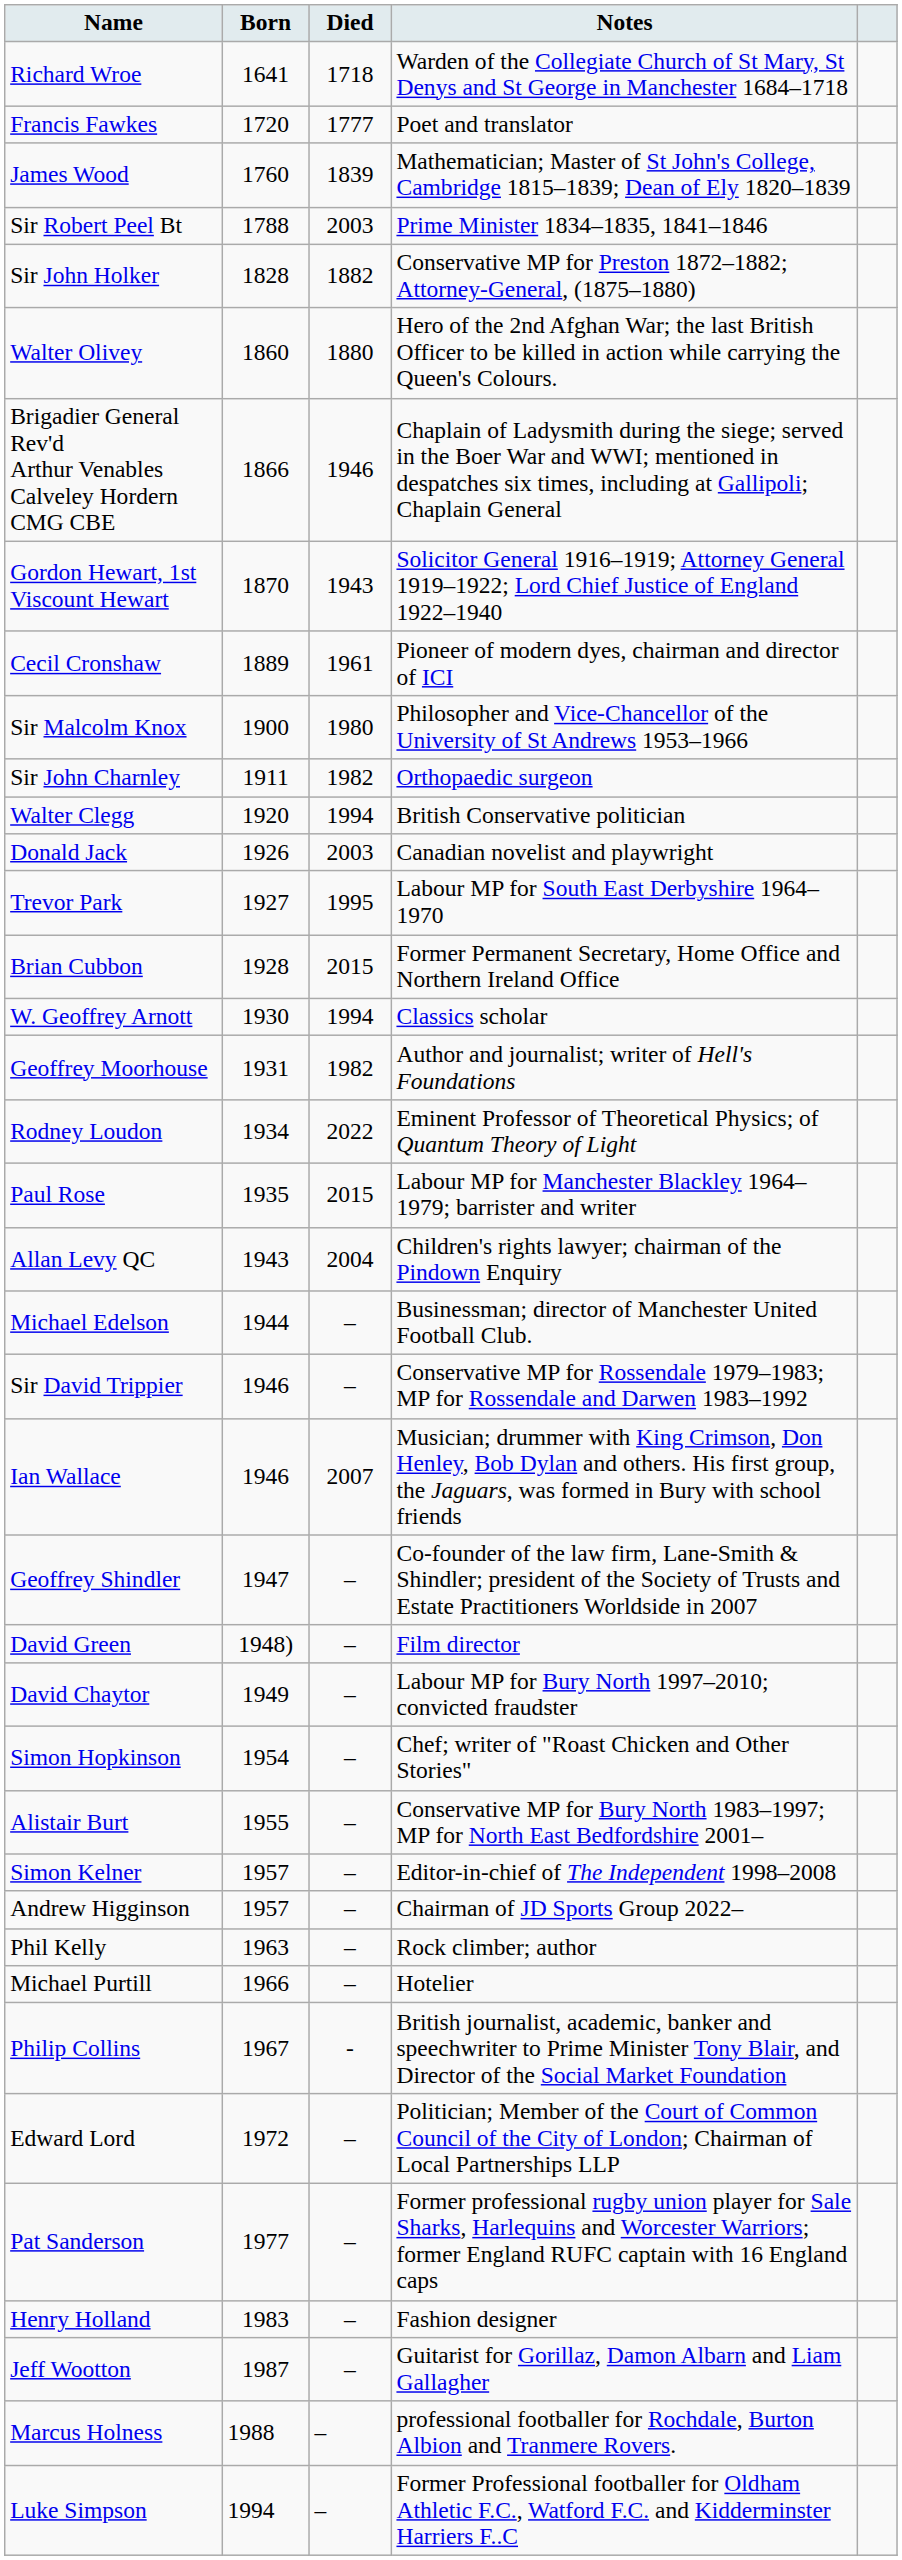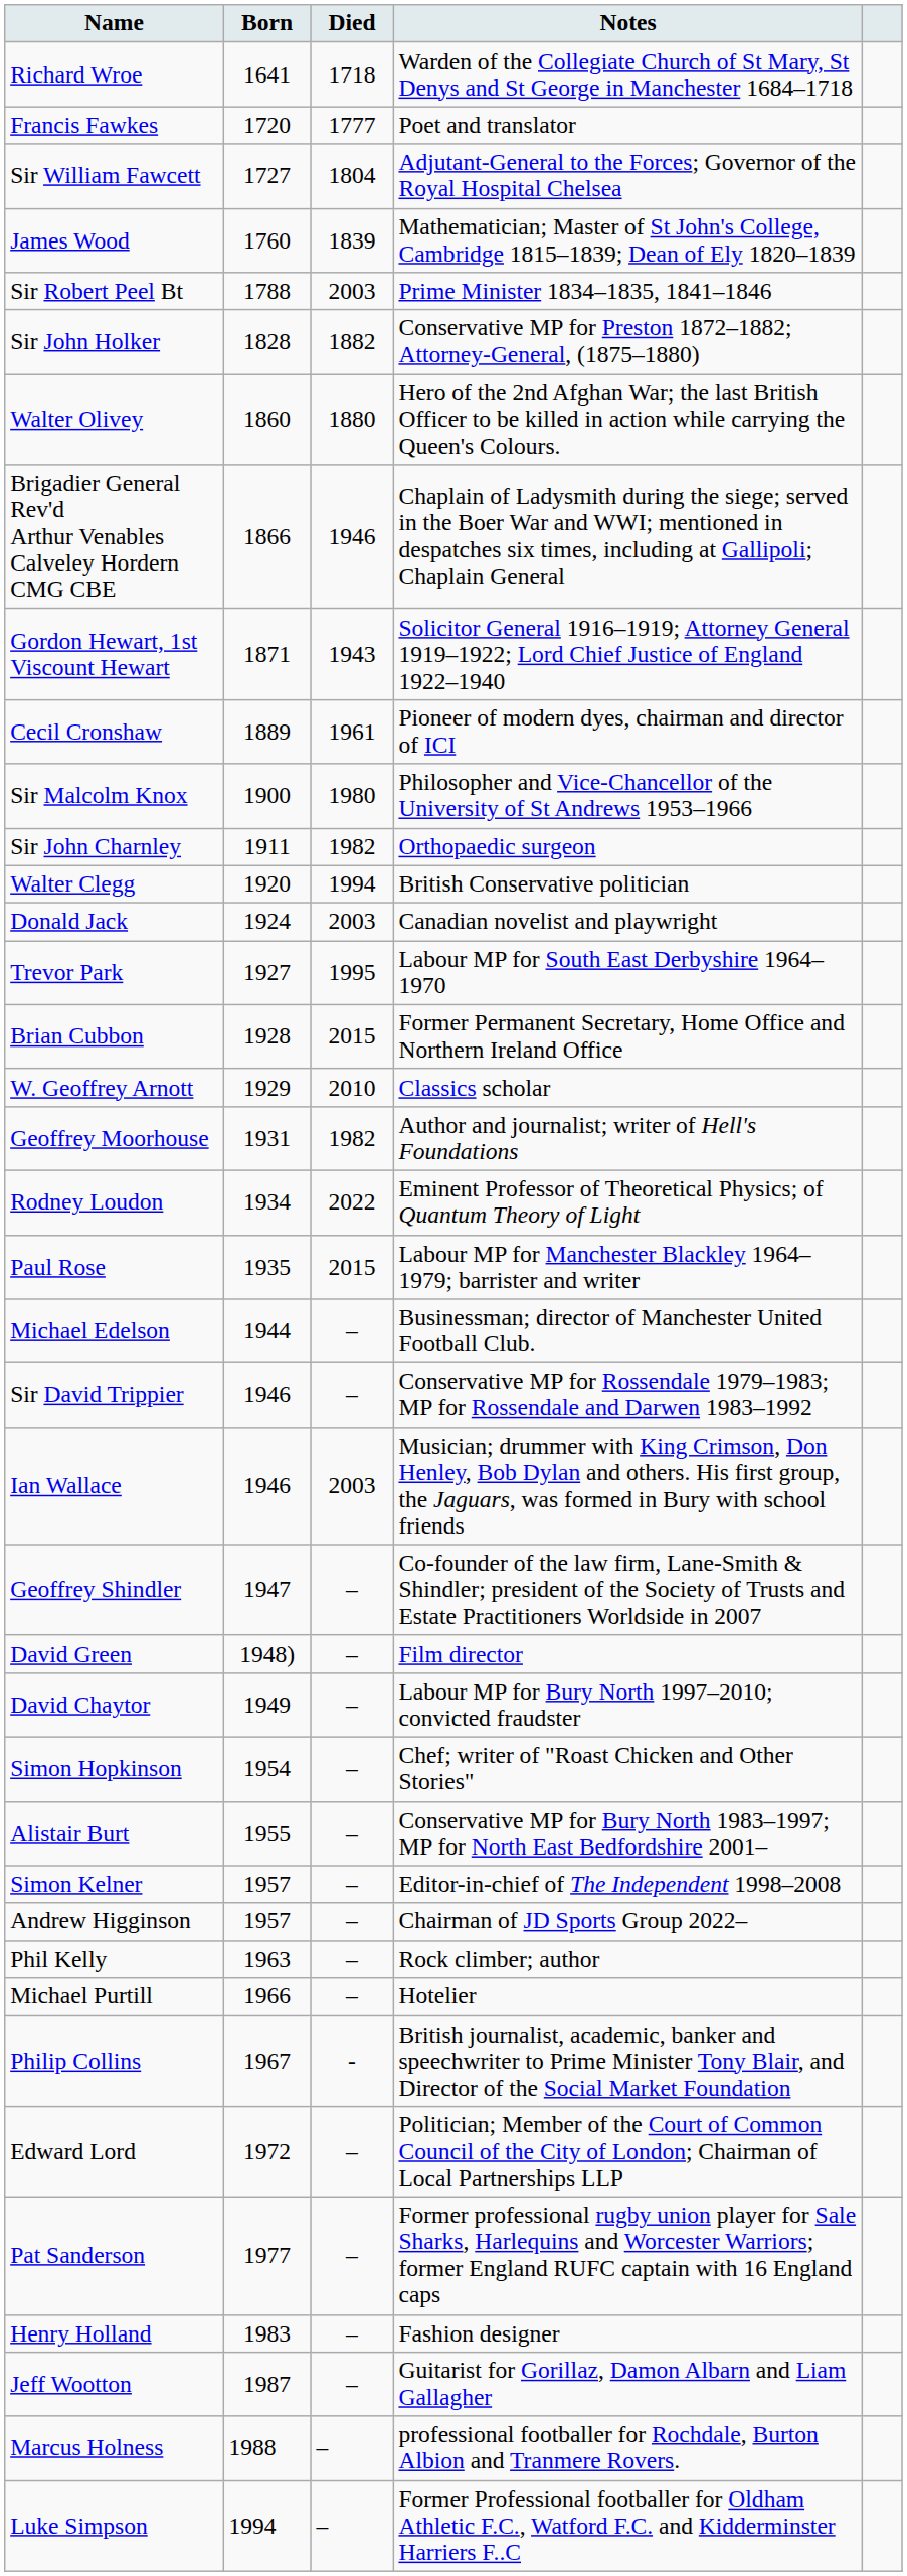+ row: Sir William Fawcett | 1727 | 1804 | Adjutant-General to the Forces; Governor of the Royal Hospital Chelsea
Gordon Hewart, 1st Viscount Hewart | Born: 1870 -> 1871
Donald Jack | Born: 1926 -> 1924
W. Geoffrey Arnott | Born: 1930 -> 1929
W. Geoffrey Arnott | Died: 1994 -> 2010
- row: Allan Levy QC | 1943 | 2004 | Children's rights lawyer; chairman of the Pindown Enquiry
Ian Wallace | Died: 2007 -> 2003
